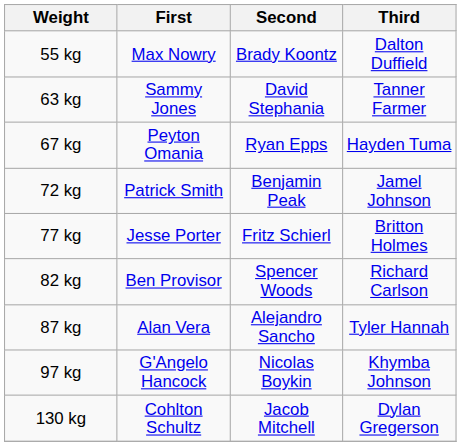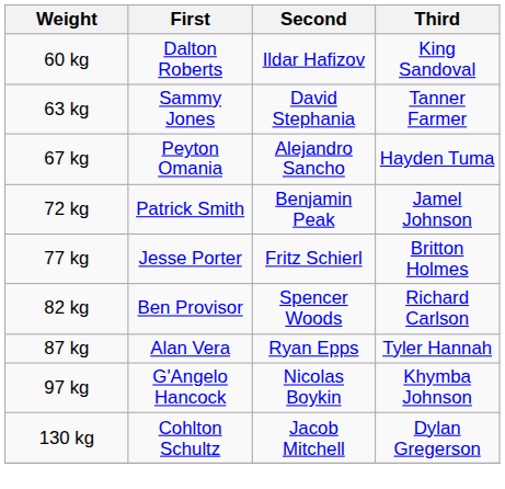- row: 55 kg | Max Nowry | Brady Koontz | Dalton Duffield
+ row: 60 kg | Dalton Roberts | Ildar Hafizov | King Sandoval
67 kg | Second: Ryan Epps -> Alejandro Sancho
87 kg | Second: Alejandro Sancho -> Ryan Epps
